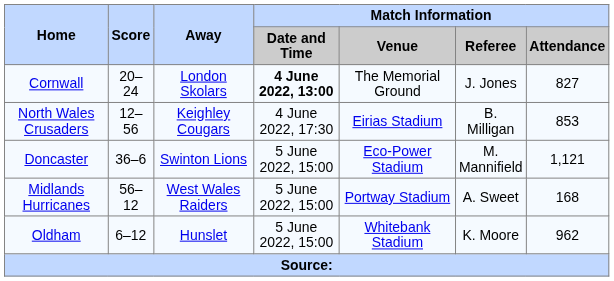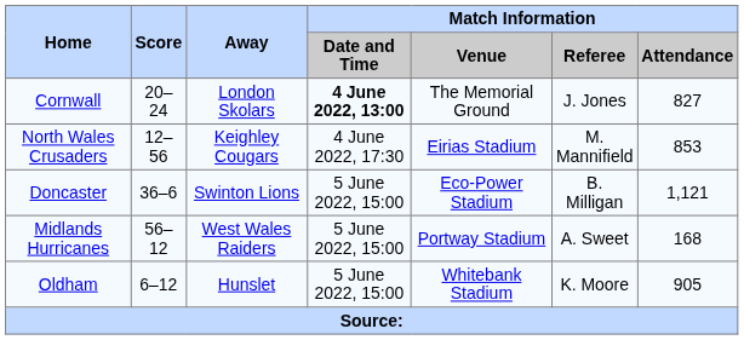North Wales Crusaders | Match Information / Referee: B. Milligan -> M. Mannifield
Doncaster | Match Information / Referee: M. Mannifield -> B. Milligan
Oldham | Match Information / Attendance: 962 -> 905
